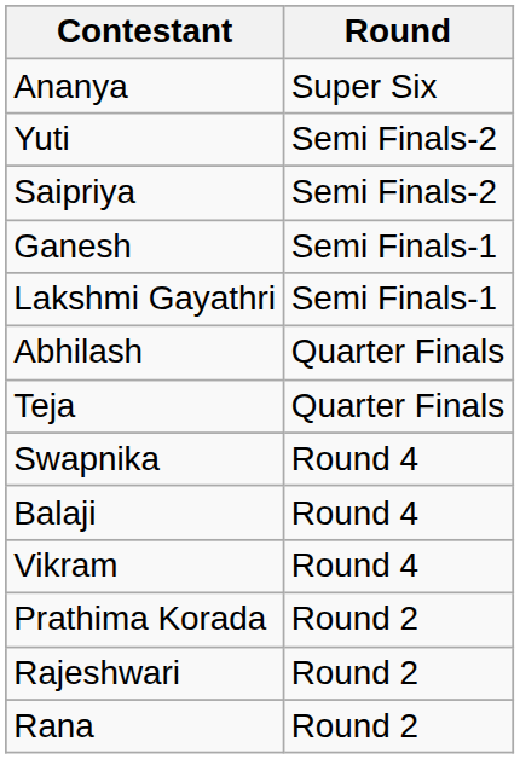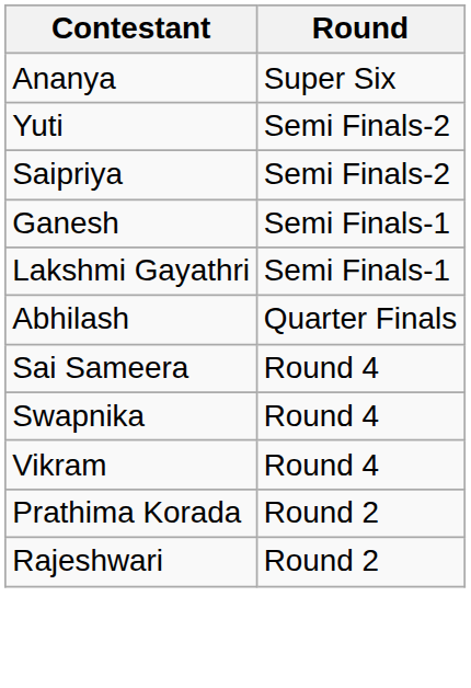- row: Teja | Quarter Finals
+ row: Sai Sameera | Round 4
- row: Balaji | Round 4
- row: Rana | Round 2
